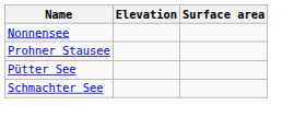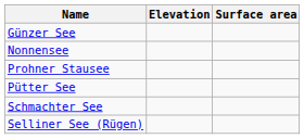+ row: Günzer See
+ row: Selliner See (Rügen)
